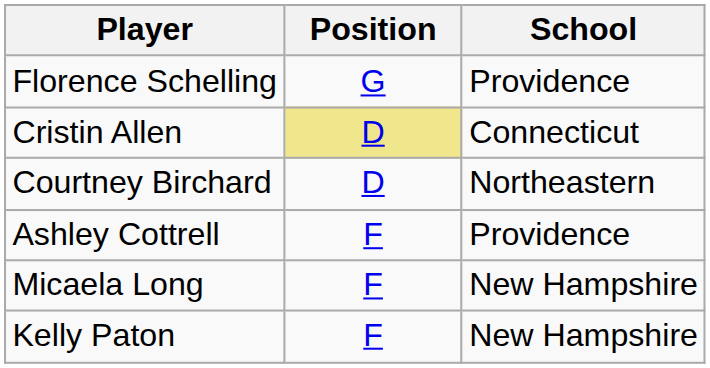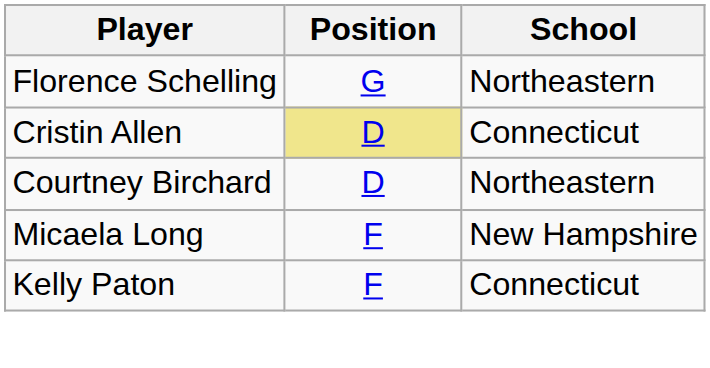Florence Schelling | School: Providence -> Northeastern
- row: Ashley Cottrell | F | Providence
Kelly Paton | School: New Hampshire -> Connecticut
